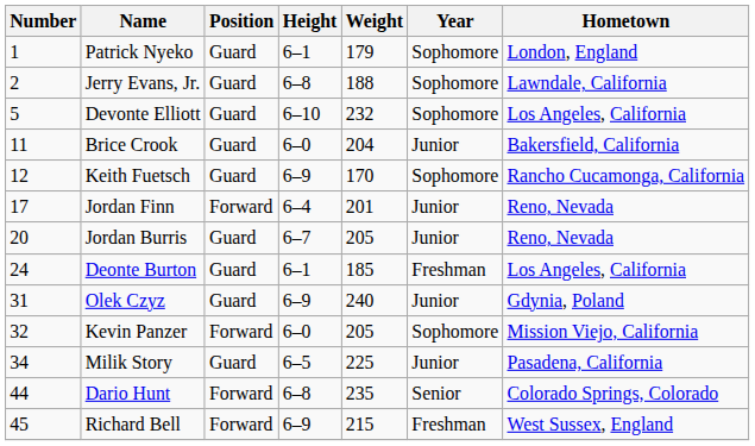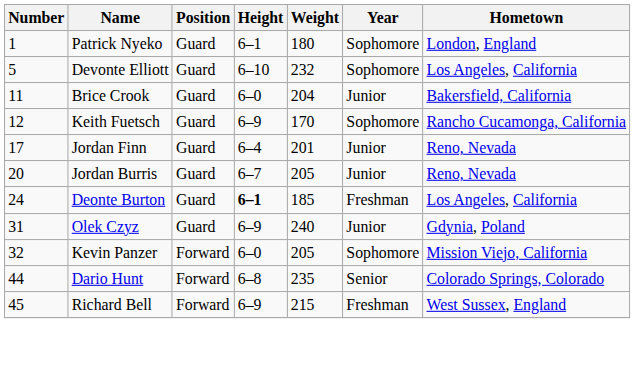Patrick Nyeko | Weight: 179 -> 180
- row: 2 | Jerry Evans, Jr. | Guard | 6–8 | 188 | Sophomore | Lawndale, California
Jordan Finn | Position: Forward -> Guard
Deonte Burton | Height: normal -> bold
- row: 34 | Milik Story | Guard | 6–5 | 225 | Junior | Pasadena, California
